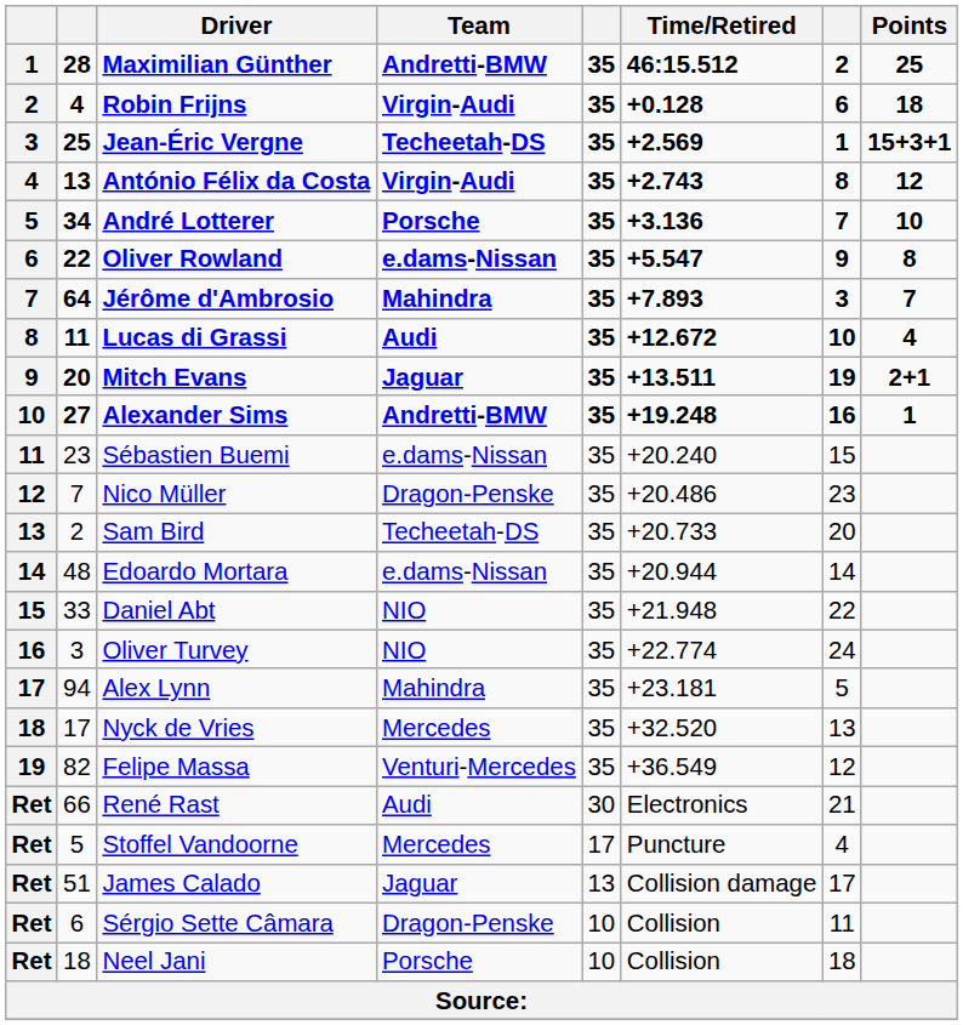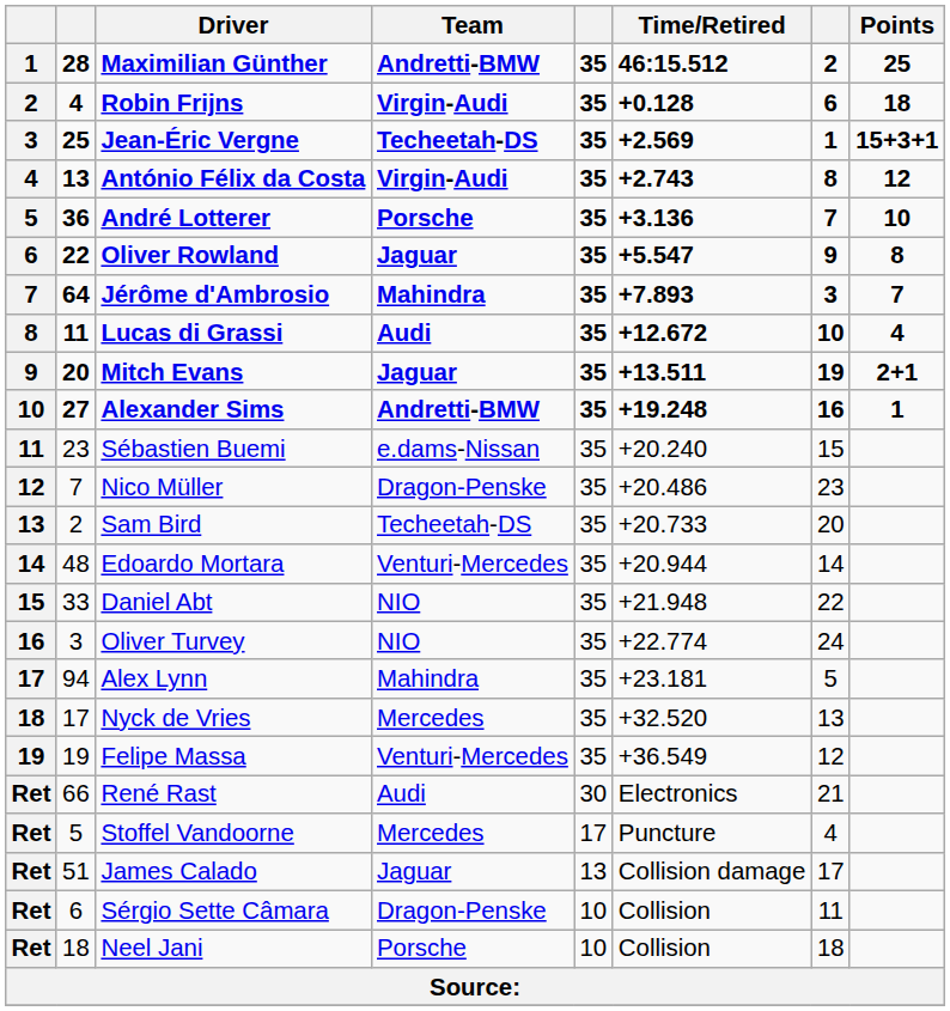André Lotterer | column 2: 34 -> 36
Oliver Rowland | Team: e.dams-Nissan -> Jaguar
Edoardo Mortara | Team: e.dams-Nissan -> Venturi-Mercedes
Felipe Massa | column 2: 82 -> 19
